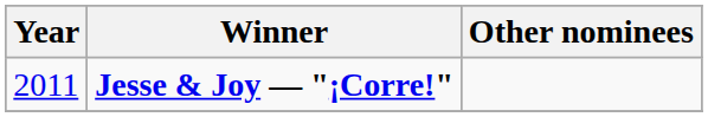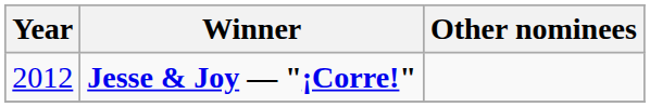Jesse & Joy — "¡Corre!" | Year: 2011 -> 2012
